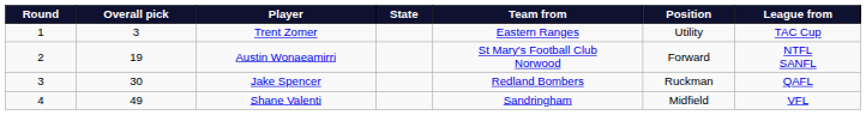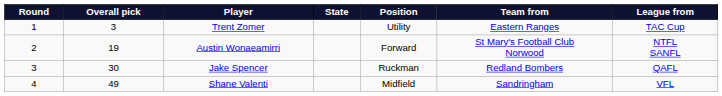columns swapped: Position <-> Team from
